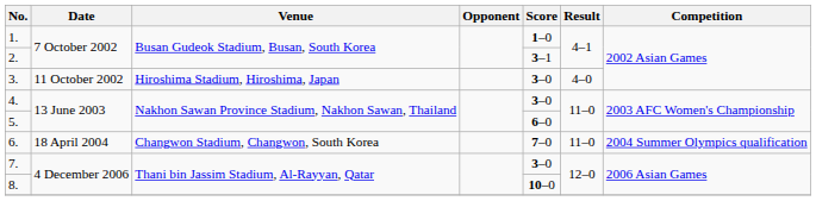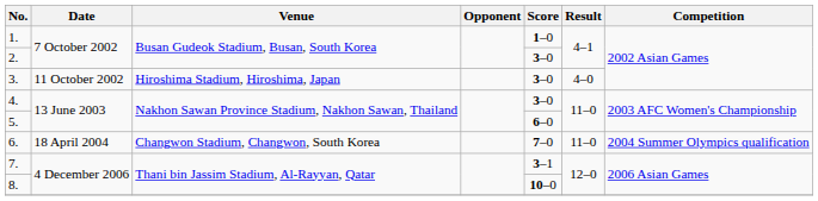2. | Score: 3–1 -> 3–0
7. | Score: 3–0 -> 3–1
